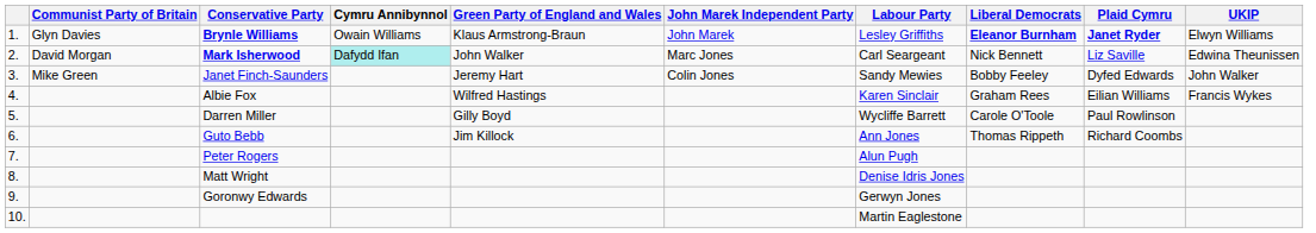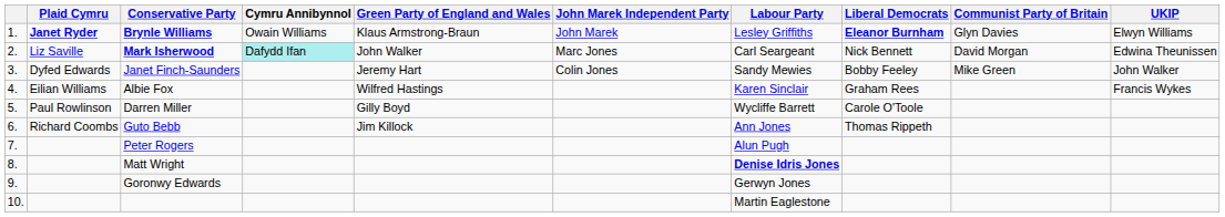columns swapped: Communist Party of Britain <-> Plaid Cymru
Matt Wright | Labour Party: normal -> bold
